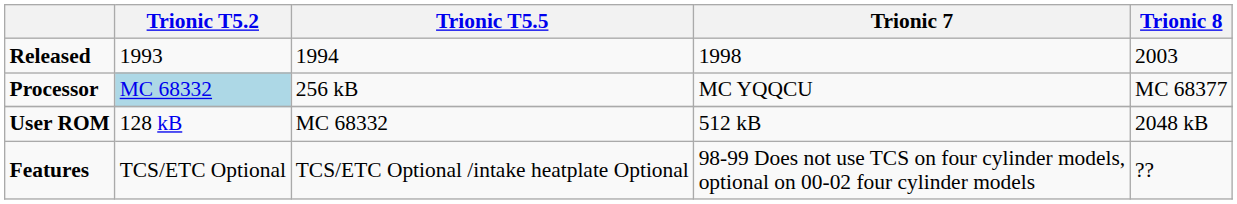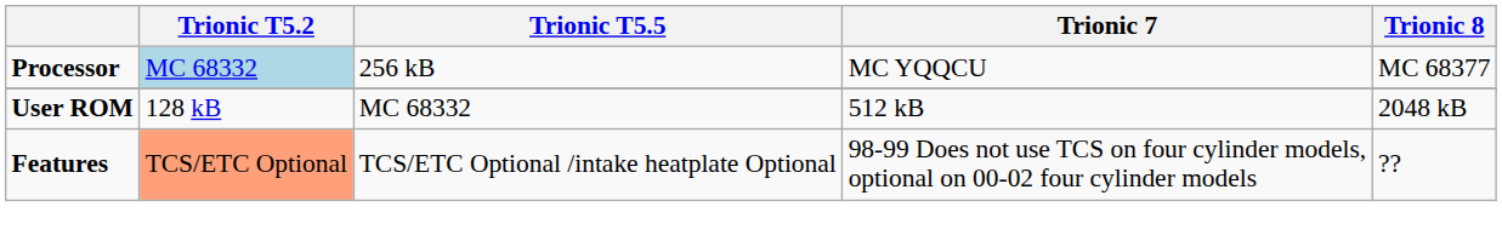- row: Released | 1993 | 1994 | 1998 | 2003
Features | Trionic T5.2: no background -> lightsalmon background
